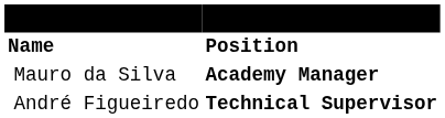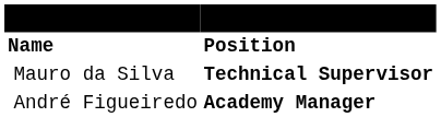Mauro da Silva | column 3: Academy Manager -> Technical Supervisor
André Figueiredo | column 3: Technical Supervisor -> Academy Manager
